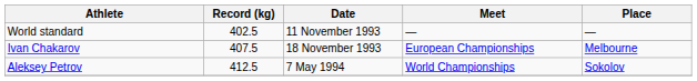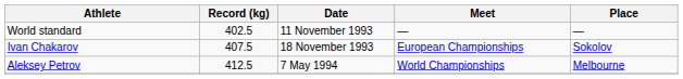Ivan Chakarov | Place: Melbourne -> Sokolov
Aleksey Petrov | Place: Sokolov -> Melbourne
